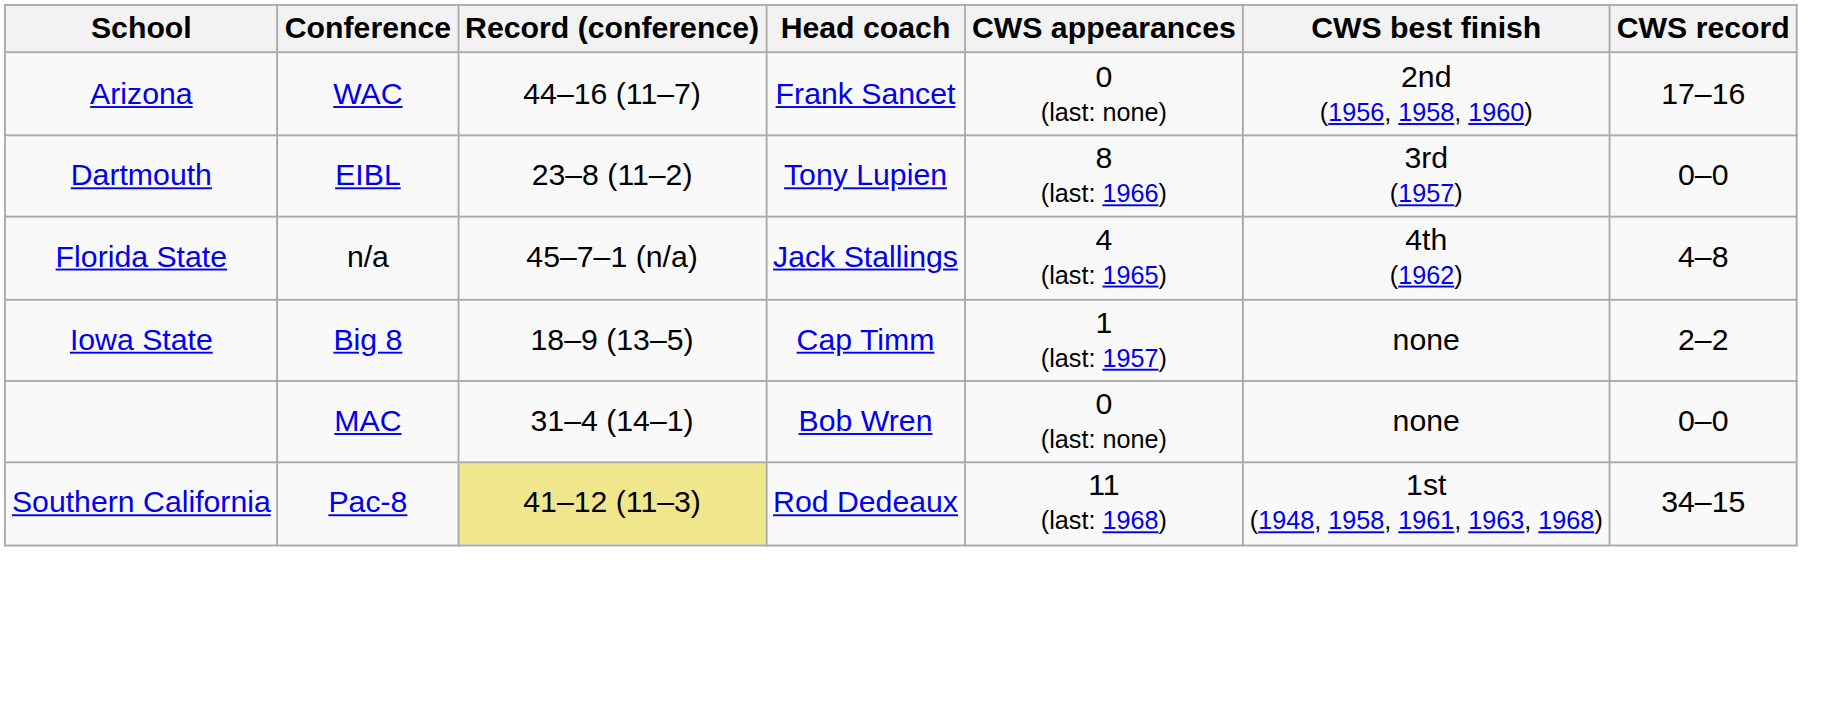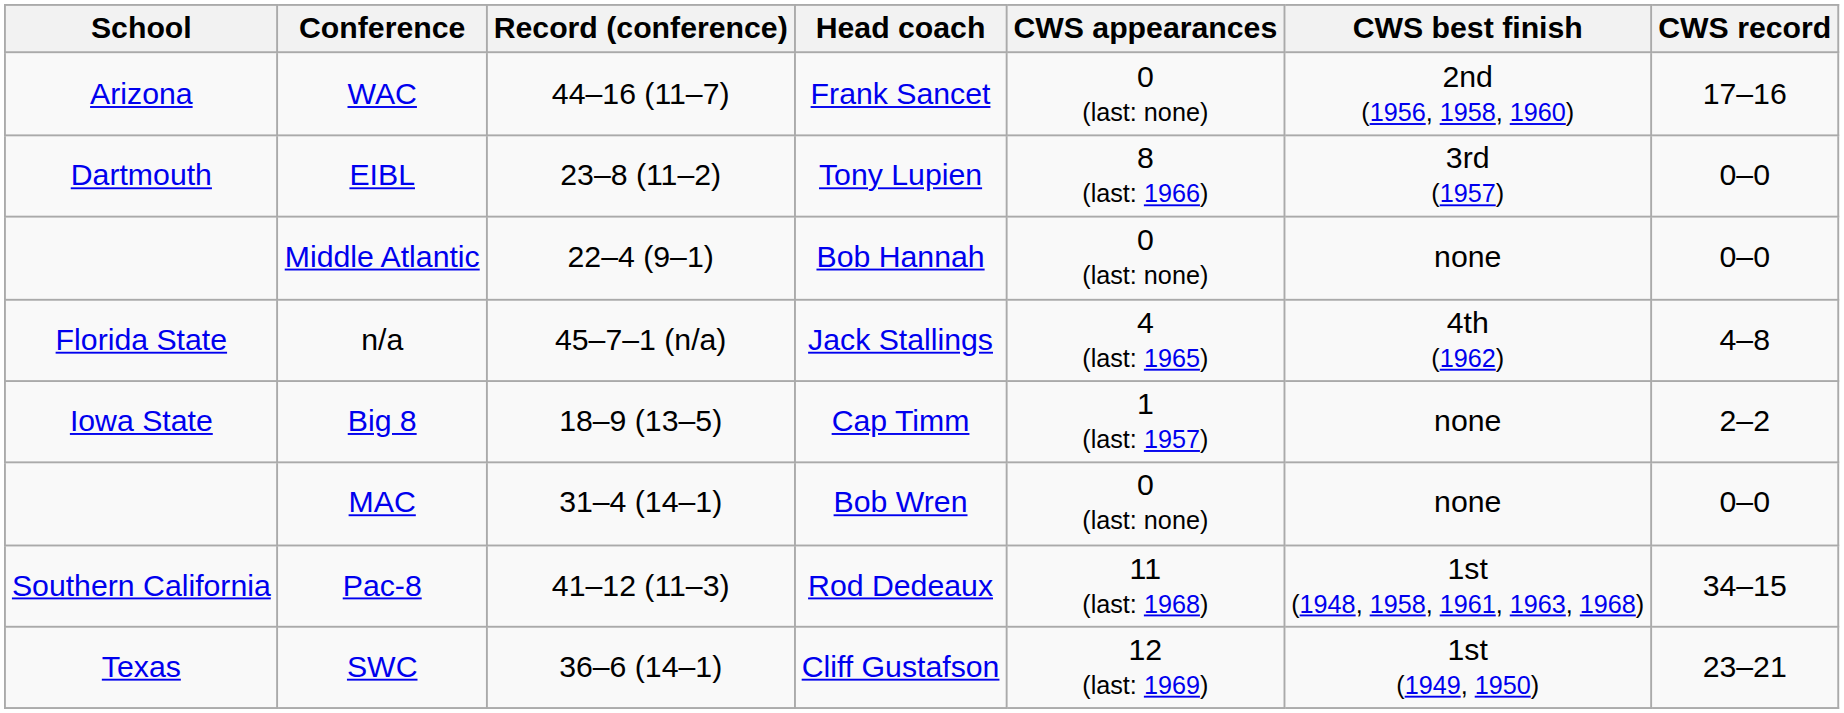+ row: Middle Atlantic | 22–4 (9–1) | Bob Hannah | 0 (last: none) | none | 0–0
Pac-8 | Record (conference): khaki background -> no background
+ row: Texas | SWC | 36–6 (14–1) | Cliff Gustafson | 12 (last: 1969) | 1st (1949, 1950) | 23–21
